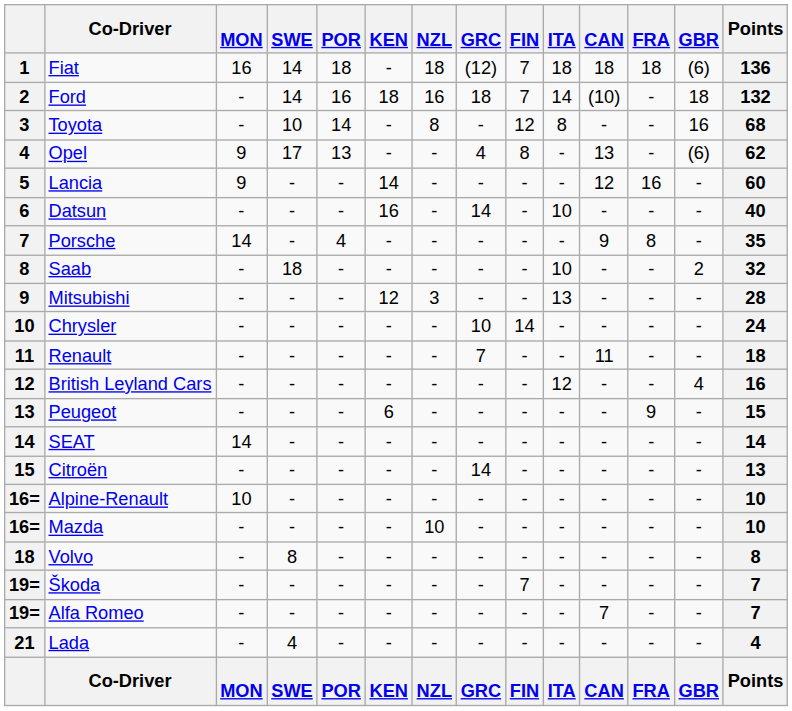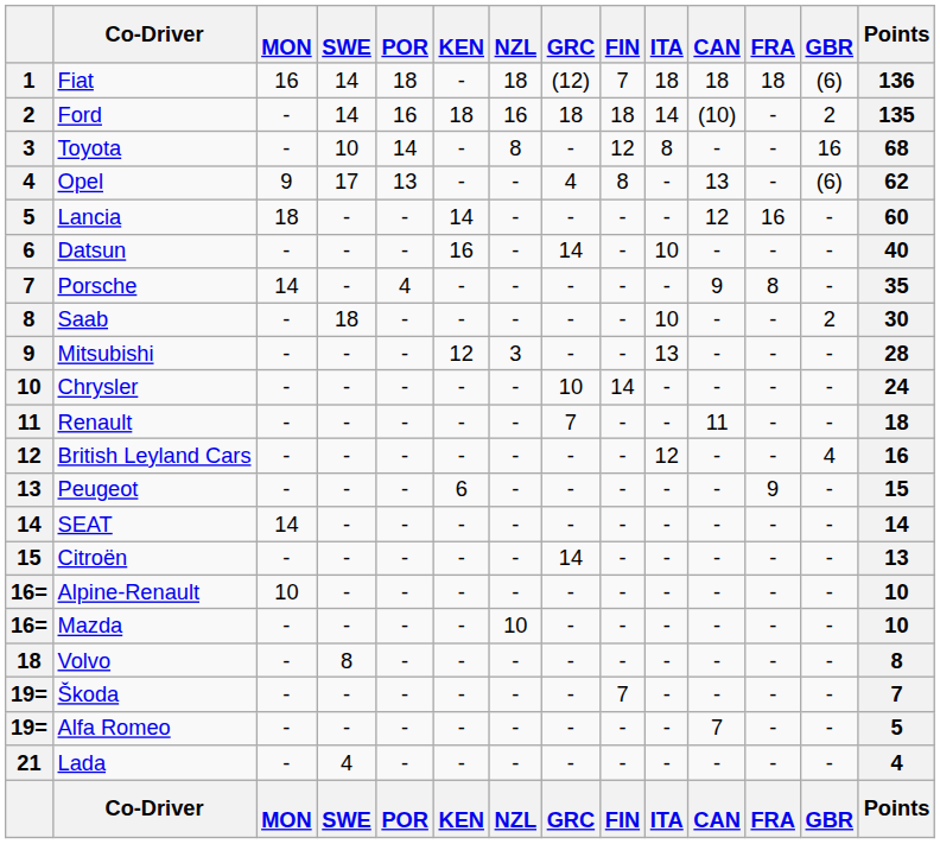Ford | FIN: 7 -> 18
Ford | GBR: 18 -> 2
Ford | Points: 132 -> 135
Lancia | MON: 9 -> 18
Saab | Points: 32 -> 30
Alfa Romeo | Points: 7 -> 5
